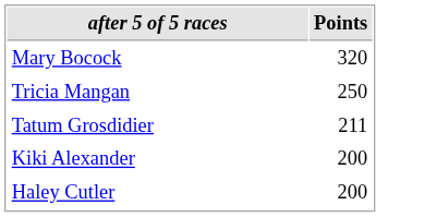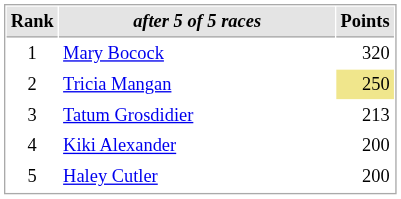+ column: Rank | 1 | 2 | 3 | 4 | 5
Tricia Mangan | Points: no background -> khaki background
Tatum Grosdidier | Points: 211 -> 213
